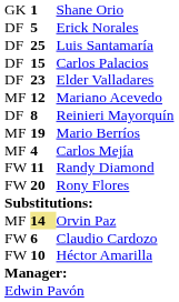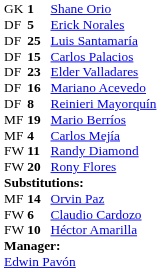Mariano Acevedo | column 1: MF -> DF
Mariano Acevedo | column 2: 12 -> 16
Orvin Paz | column 2: khaki background -> no background
